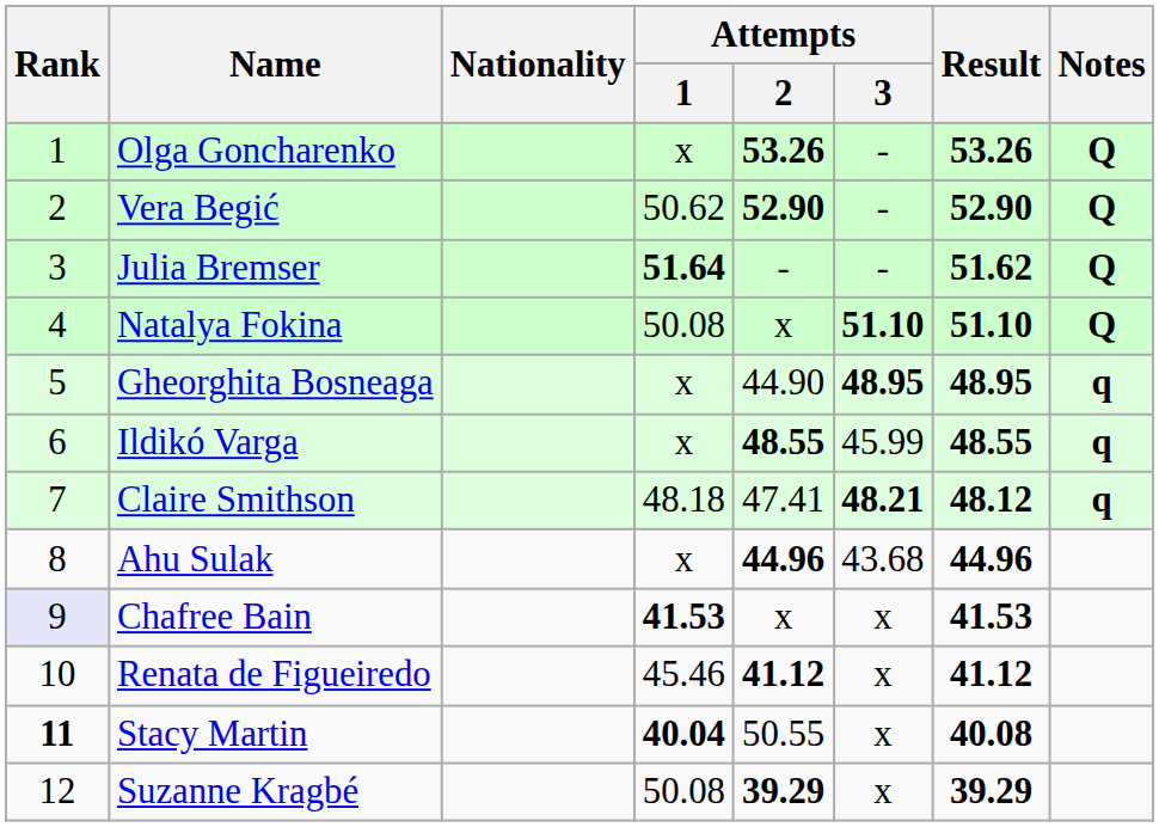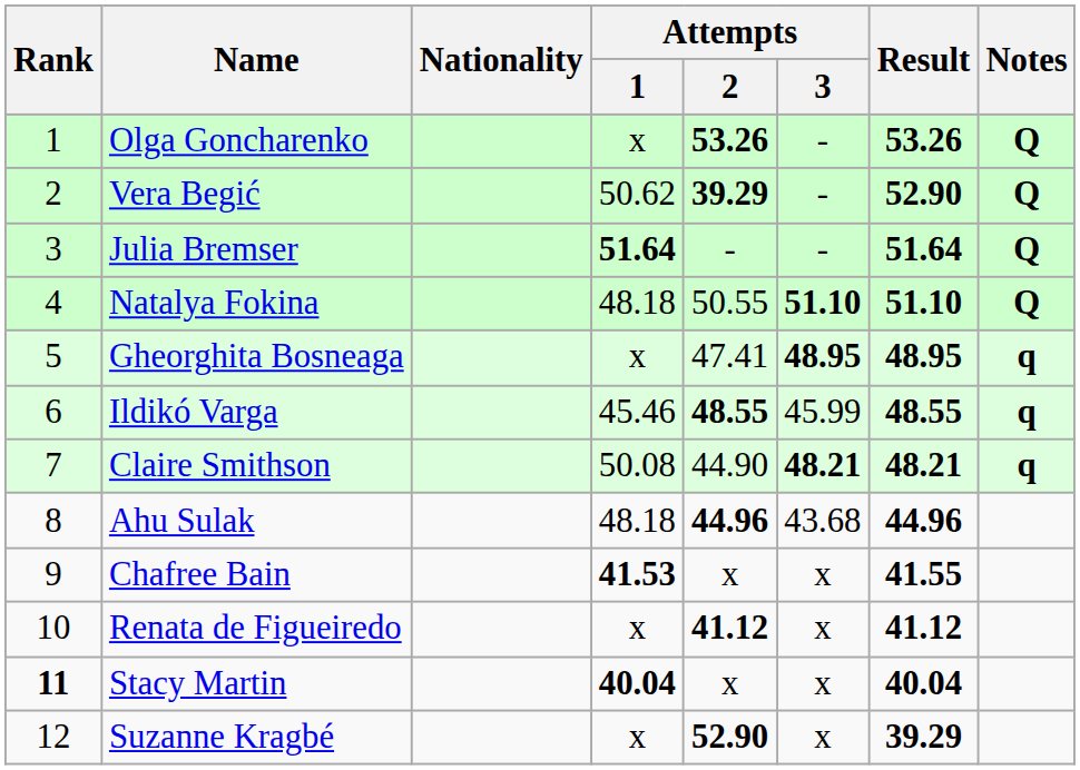Vera Begić | Attempts / 2: 52.90 -> 39.29
Julia Bremser | Result: 51.62 -> 51.64
Natalya Fokina | Attempts / 1: 50.08 -> 48.18
Natalya Fokina | Attempts / 2: x -> 50.55
Gheorghita Bosneaga | Attempts / 2: 44.90 -> 47.41
Ildikó Varga | Attempts / 1: x -> 45.46
Claire Smithson | Attempts / 1: 48.18 -> 50.08
Claire Smithson | Attempts / 2: 47.41 -> 44.90
Claire Smithson | Result: 48.12 -> 48.21
Ahu Sulak | Attempts / 1: x -> 48.18
Chafree Bain | Rank: lavender background -> no background
Chafree Bain | Result: 41.53 -> 41.55
Renata de Figueiredo | Attempts / 1: 45.46 -> x
Stacy Martin | Attempts / 2: 50.55 -> x
Stacy Martin | Result: 40.08 -> 40.04
Suzanne Kragbé | Attempts / 1: 50.08 -> x
Suzanne Kragbé | Attempts / 2: 39.29 -> 52.90
